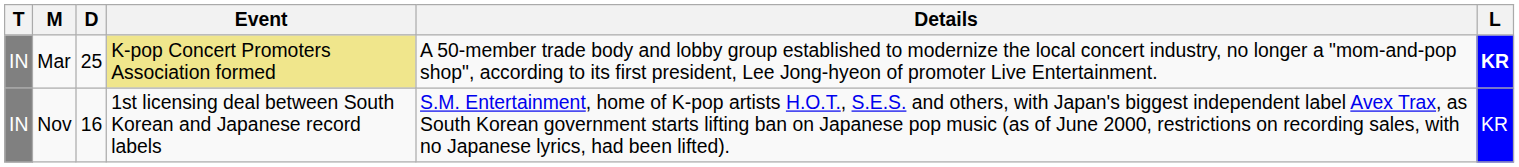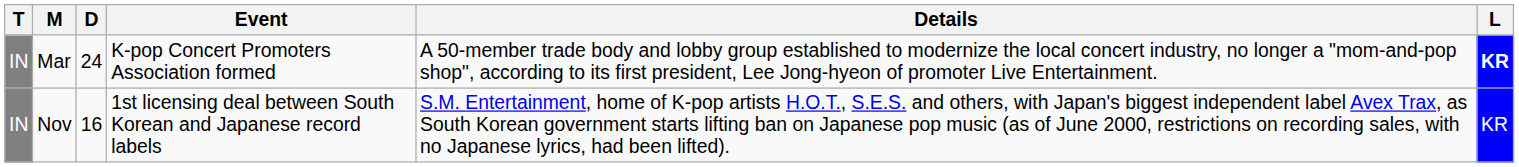Mar | D: 25 -> 24
Mar | Event: khaki background -> no background
